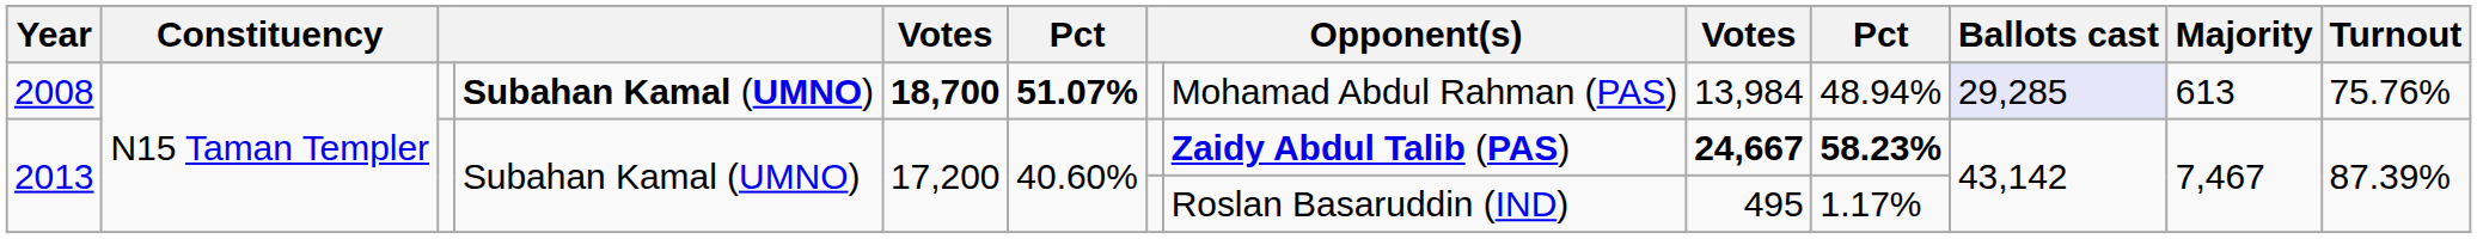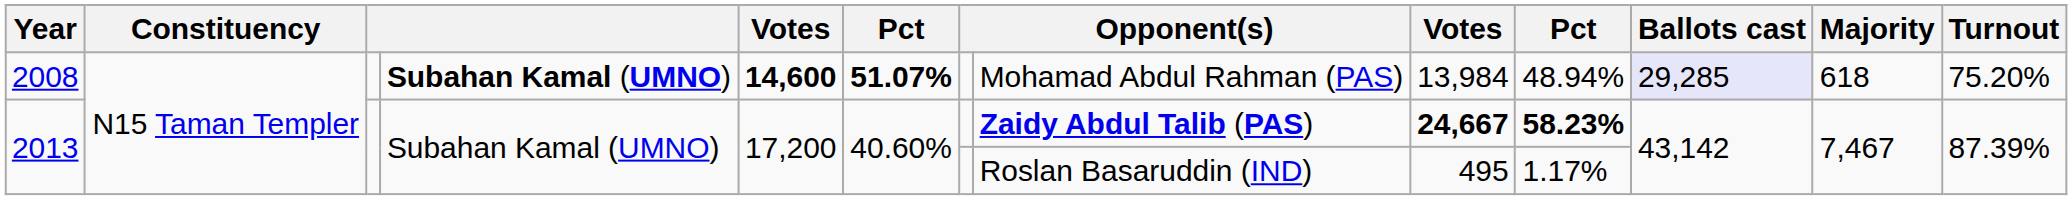2008 | column 5: 18,700 -> 14,600
2008 | Majority: 613 -> 618
2008 | Turnout: 75.76% -> 75.20%
